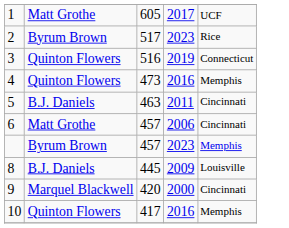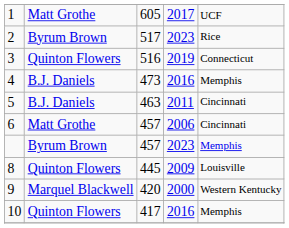4 | column 2: Quinton Flowers -> B.J. Daniels
8 | column 2: B.J. Daniels -> Quinton Flowers
9 | column 5: Cincinnati -> Western Kentucky
